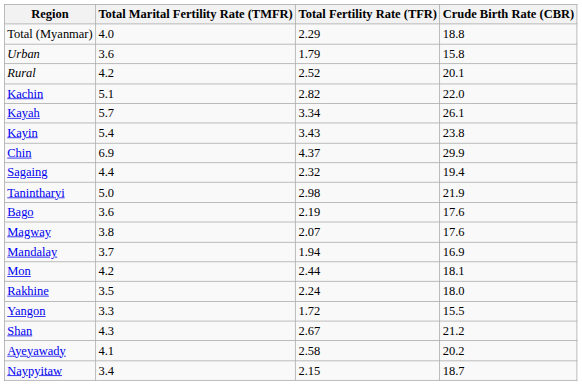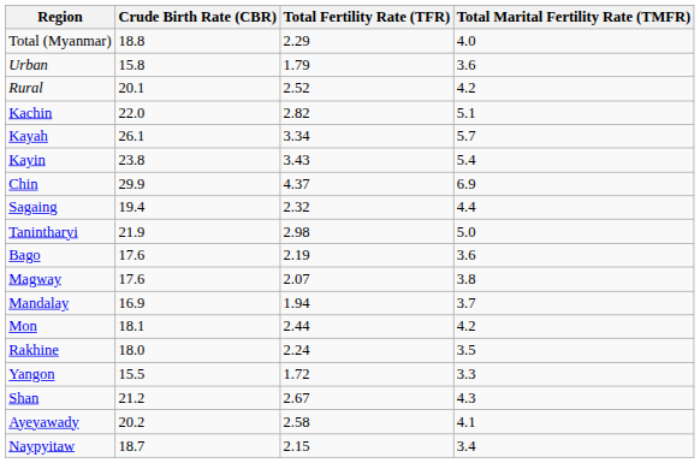columns swapped: Crude Birth Rate (CBR) <-> Total Marital Fertility Rate (TMFR)
